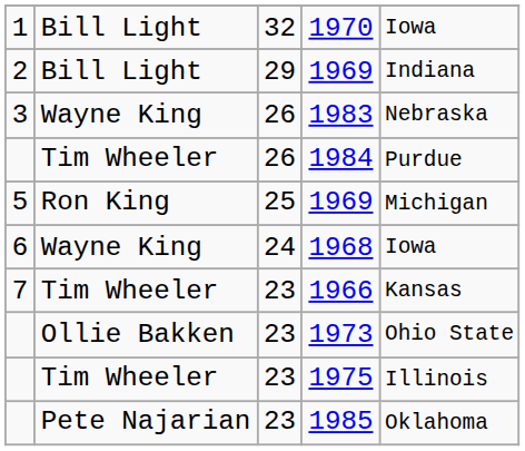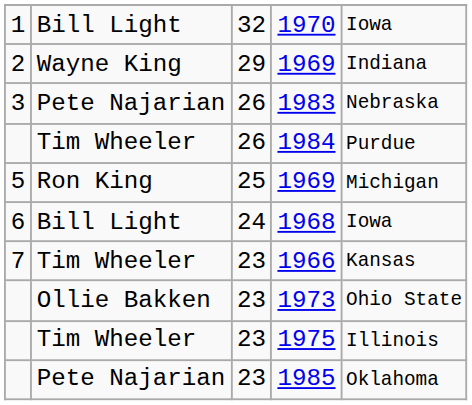2 / 1969 | column 2: Bill Light -> Wayne King
1983 | column 2: Wayne King -> Pete Najarian
1968 | column 2: Wayne King -> Bill Light
